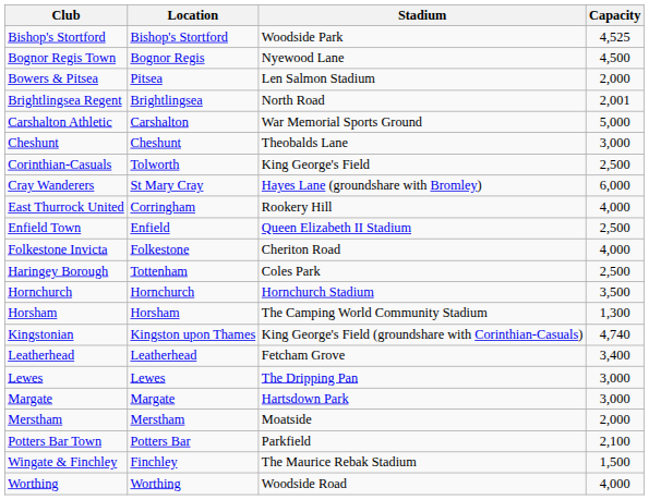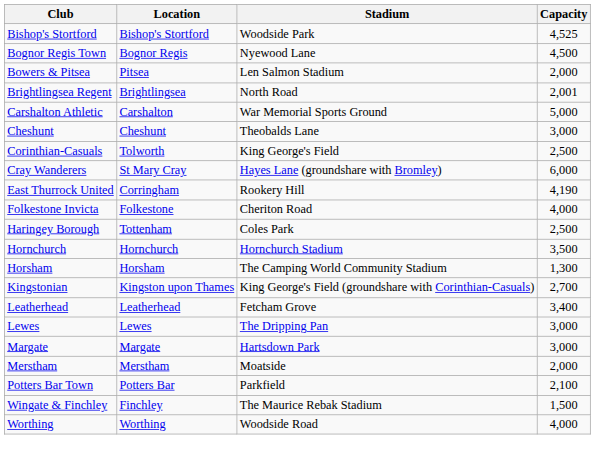East Thurrock United | Capacity: 4,000 -> 4,190
- row: Enfield Town | Enfield | Queen Elizabeth II Stadium | 2,500
Kingstonian | Capacity: 4,740 -> 2,700
